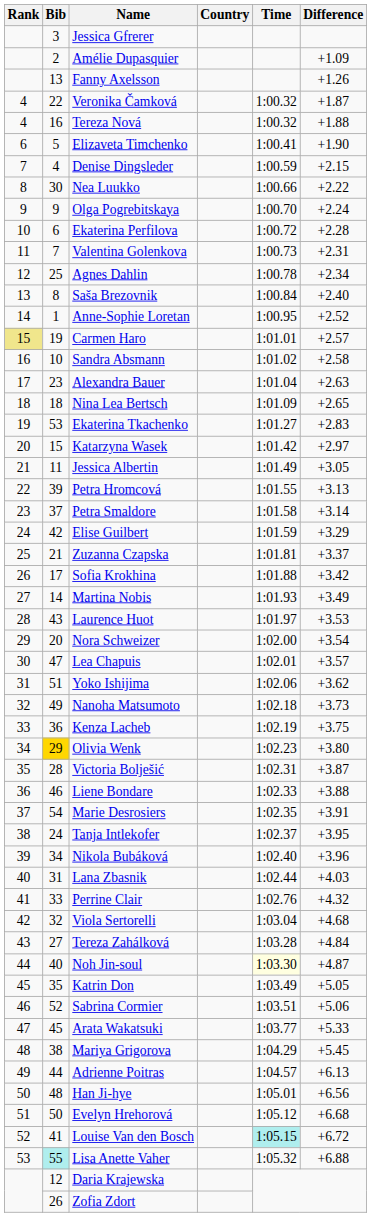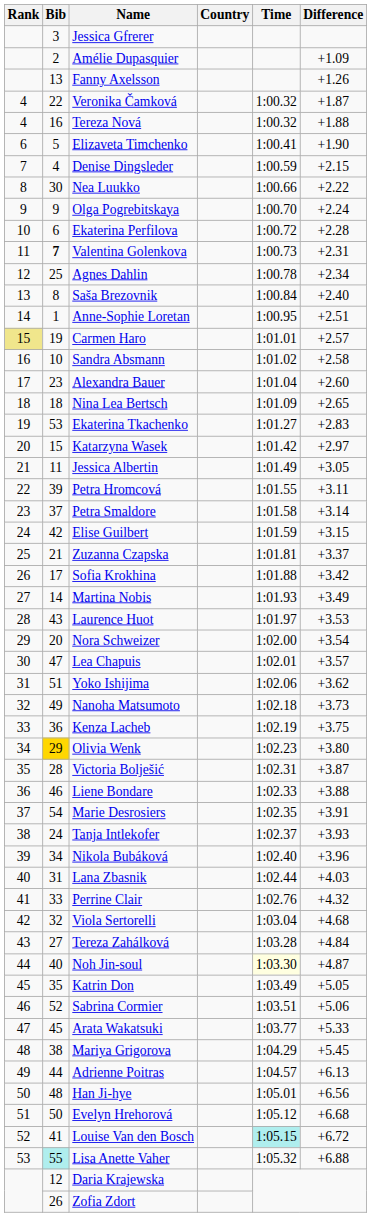Valentina Golenkova | Bib: normal -> bold
Anne-Sophie Loretan | Difference: +2.52 -> +2.51
Alexandra Bauer | Difference: +2.63 -> +2.60
Petra Hromcová | Difference: +3.13 -> +3.11
Elise Guilbert | Difference: +3.29 -> +3.15
Tanja Intlekofer | Difference: +3.95 -> +3.93
